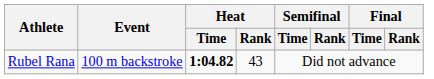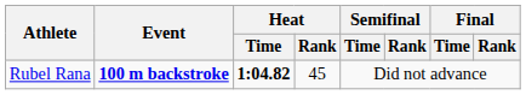Rubel Rana | Event: normal -> bold
Rubel Rana | Heat / Rank: 43 -> 45
